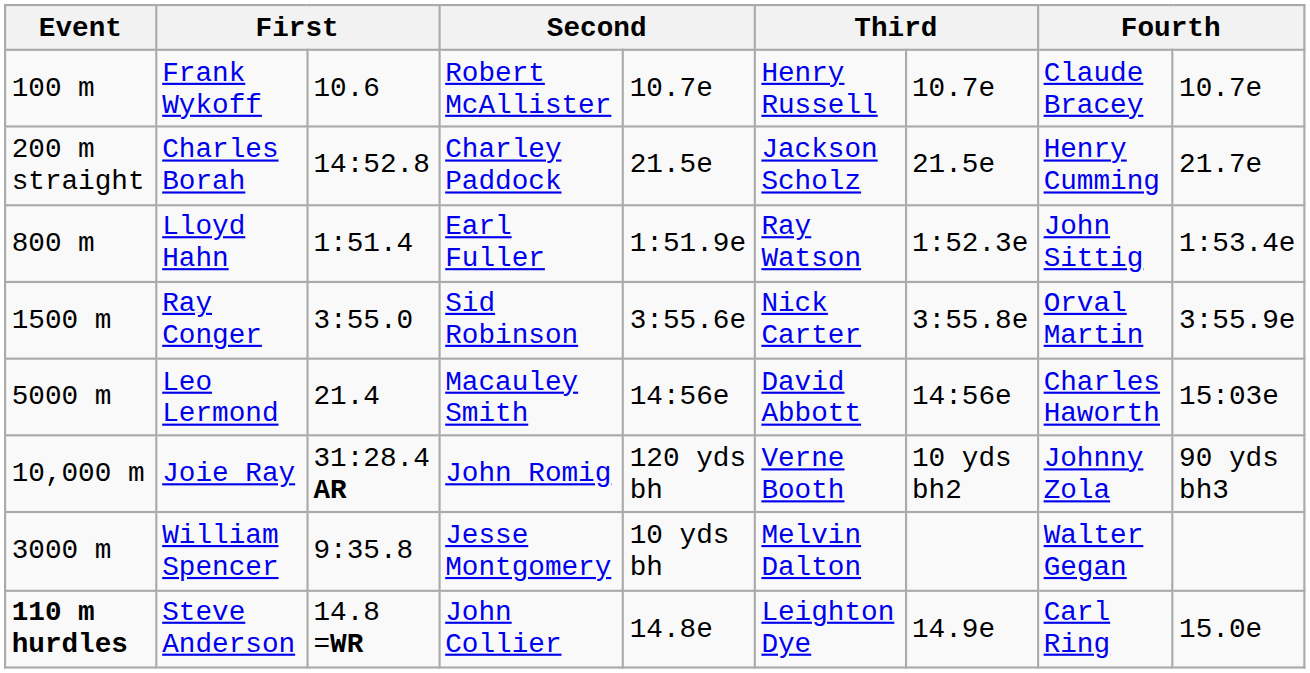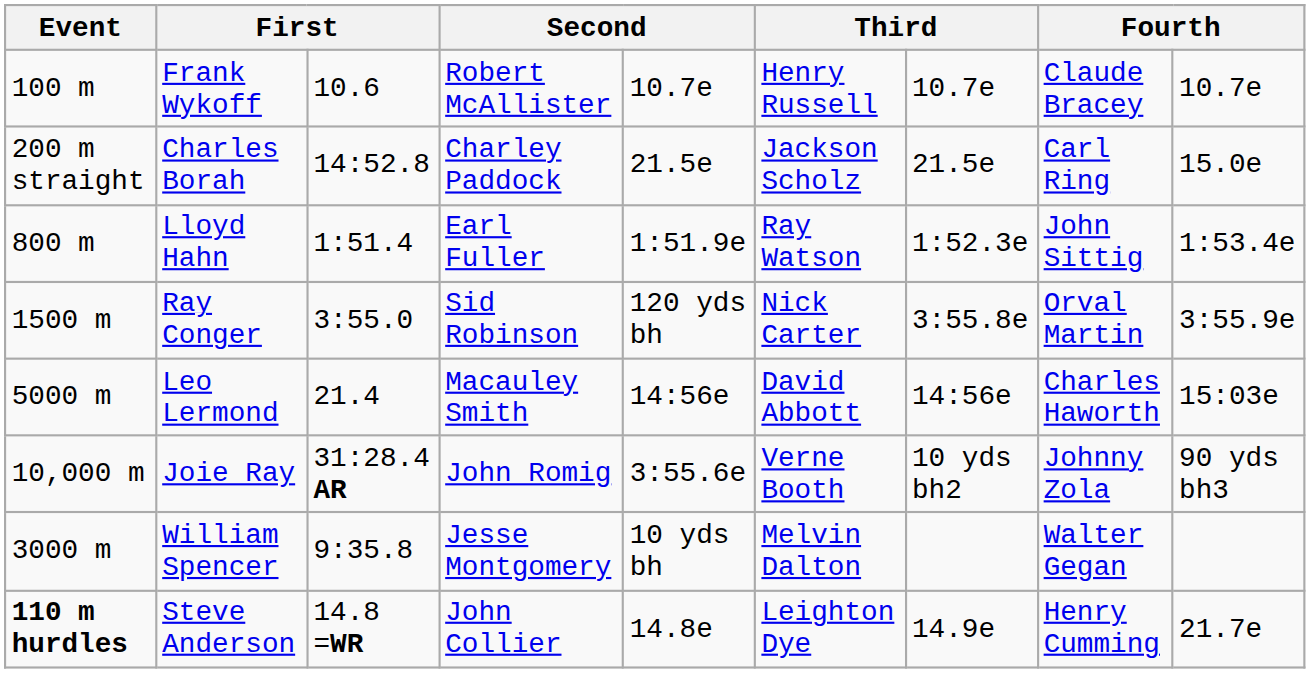Charles Borah | column 8: Henry Cumming -> Carl Ring
Charles Borah | column 9: 21.7e -> 15.0e
Ray Conger | column 5: 3:55.6e -> 120 yds bh
Joie Ray | column 5: 120 yds bh -> 3:55.6e
Steve Anderson | column 8: Carl Ring -> Henry Cumming
Steve Anderson | column 9: 15.0e -> 21.7e
